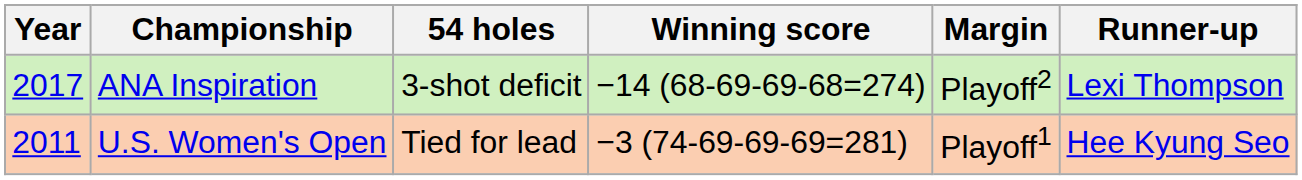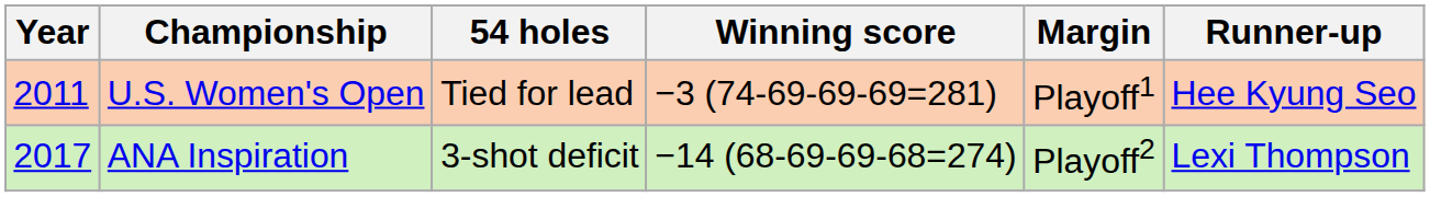rows swapped: U.S. Women's Open <-> ANA Inspiration
